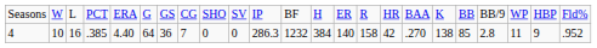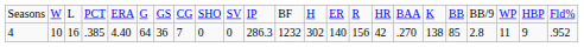4 | column 13: 384 -> 302
4 | column 15: 158 -> 156
